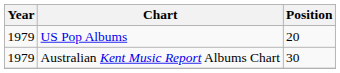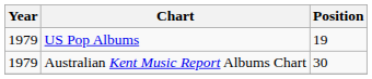US Pop Albums | Position: 20 -> 19
